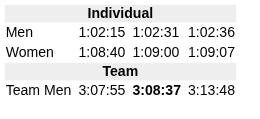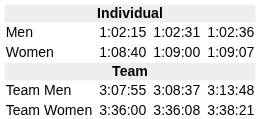Team Men | column 5: bold -> normal
+ row: Team Women | 3:36:00 | 3:36:08 | 3:38:21
